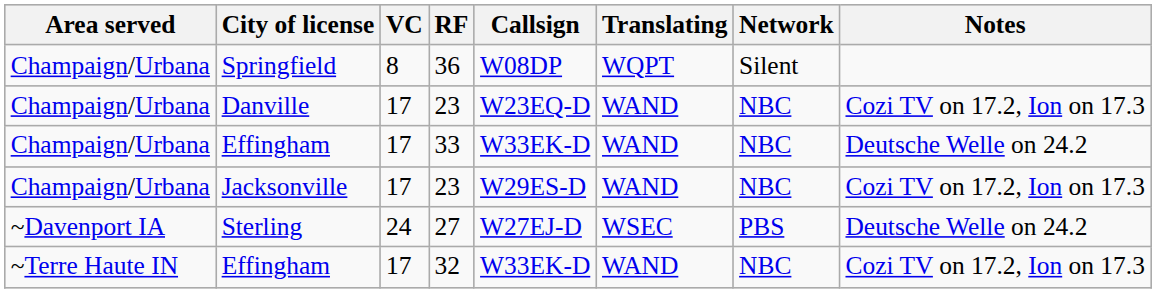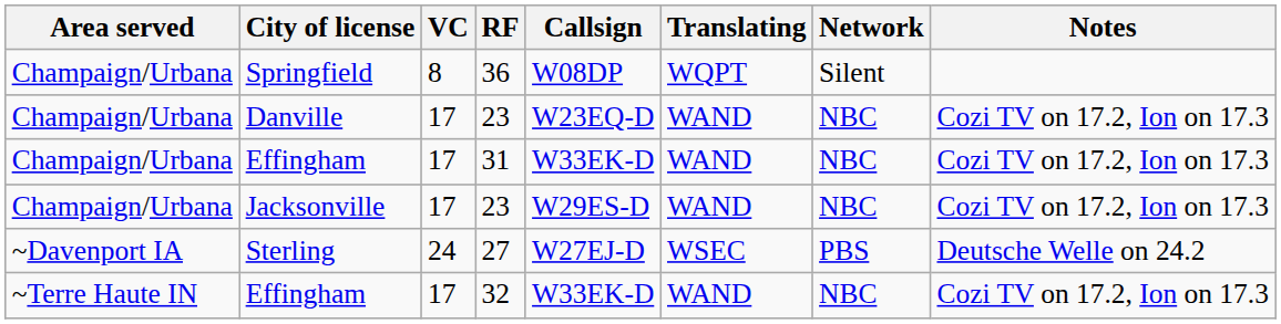Champaign/Urbana / Effingham | RF: 33 -> 31
Champaign/Urbana / Effingham | Notes: Deutsche Welle on 24.2 -> Cozi TV on 17.2, Ion on 17.3
